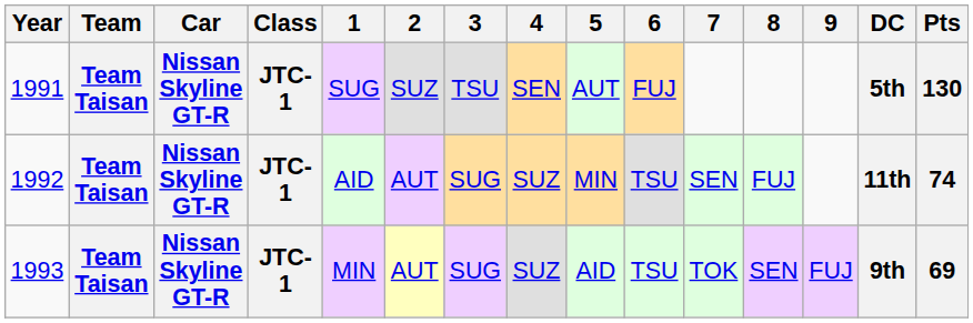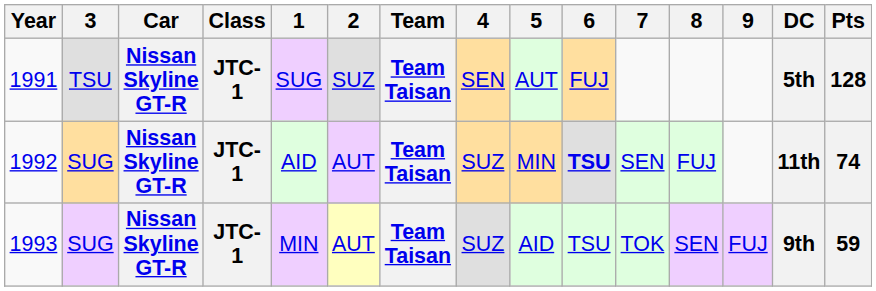columns swapped: Team <-> 3
1991 | Pts: 130 -> 128
1992 | 6: normal -> bold
1993 | Pts: 69 -> 59
